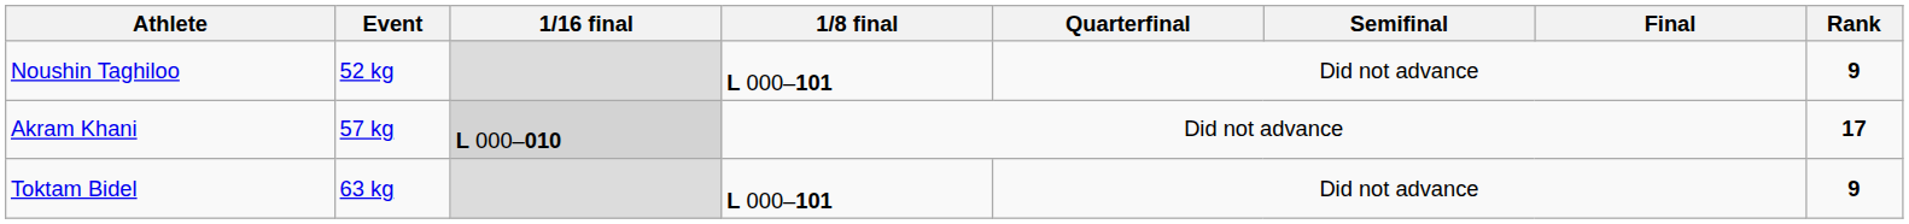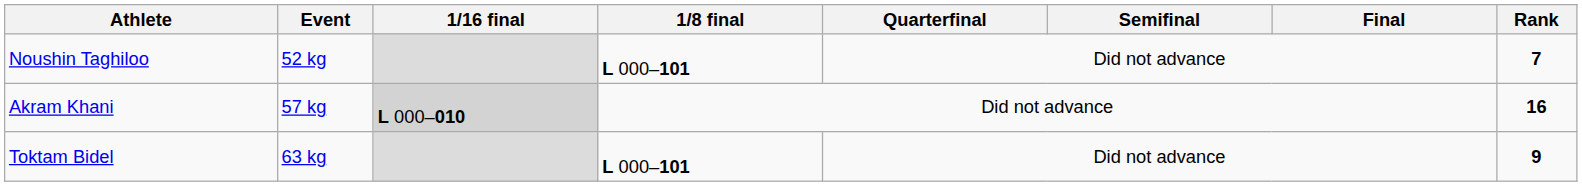Noushin Taghiloo | Rank: 9 -> 7
Akram Khani | Rank: 17 -> 16
